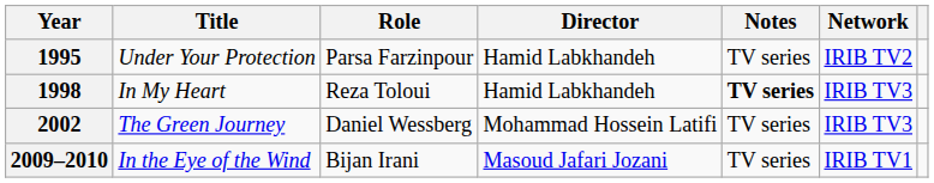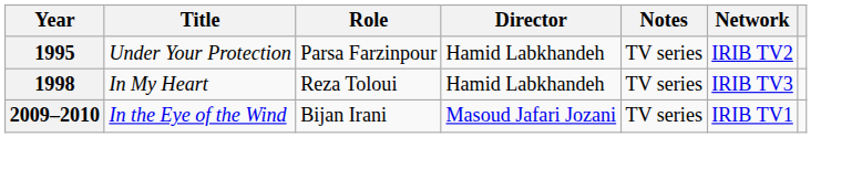1998 | Notes: bold -> normal
- row: 2002 | The Green Journey | Daniel Wessberg | Mohammad Hossein Latifi | TV series | IRIB TV3
